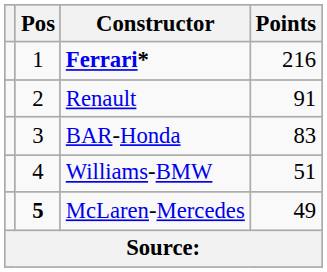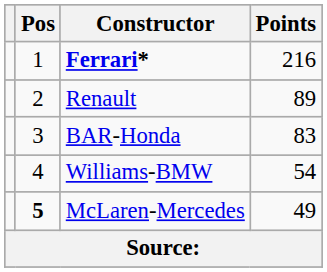Renault | Points: 91 -> 89
Williams-BMW | Points: 51 -> 54
